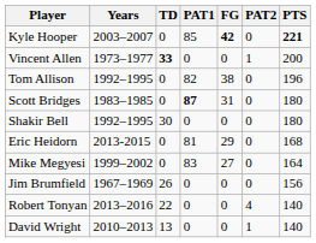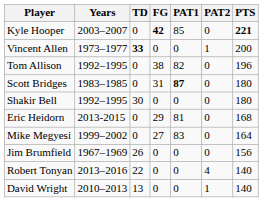columns swapped: FG <-> PAT1
